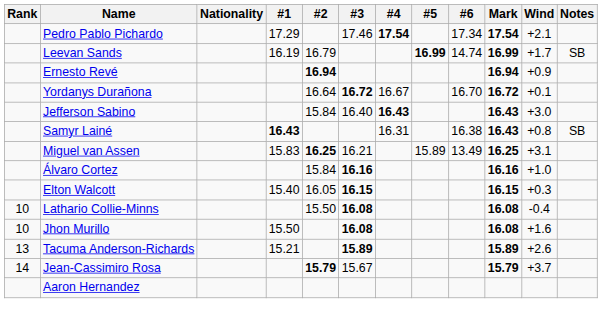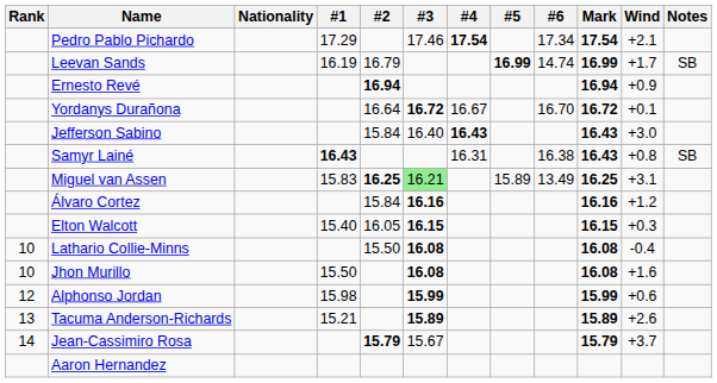Miguel van Assen | #3: no background -> lightgreen background
Álvaro Cortez | Wind: +1.0 -> +1.2
+ row: 12 | Alphonso Jordan | 15.98 | 15.99 | 15.99 | +0.6
